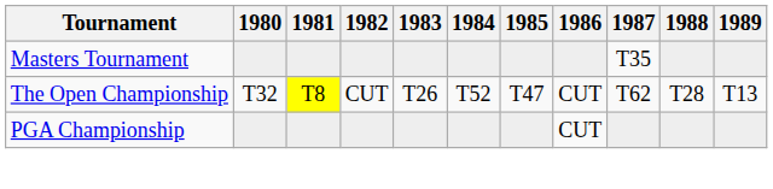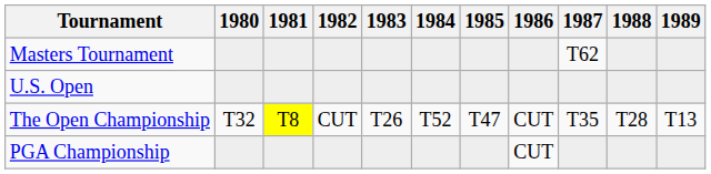Masters Tournament | 1987: T35 -> T62
+ row: U.S. Open
The Open Championship | 1987: T62 -> T35
